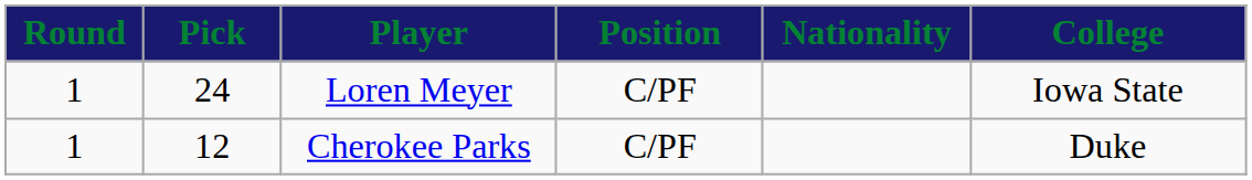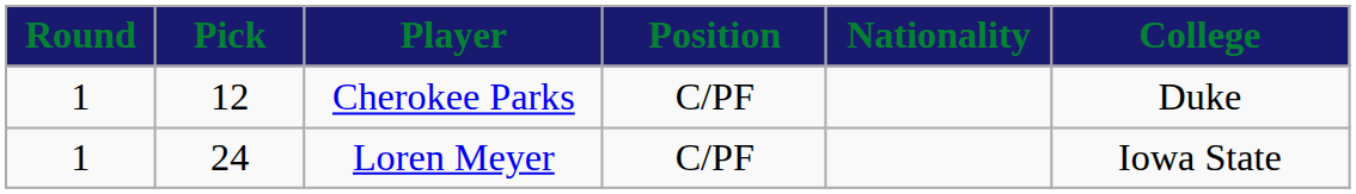rows swapped: Cherokee Parks <-> Loren Meyer
